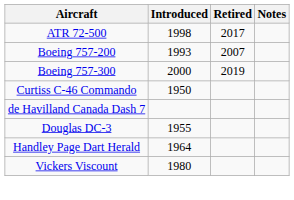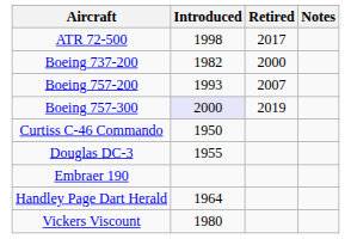+ row: Boeing 737-200 | 1982 | 2000
Boeing 757-300 | Introduced: no background -> lavender background
- row: de Havilland Canada Dash 7
+ row: Embraer 190
